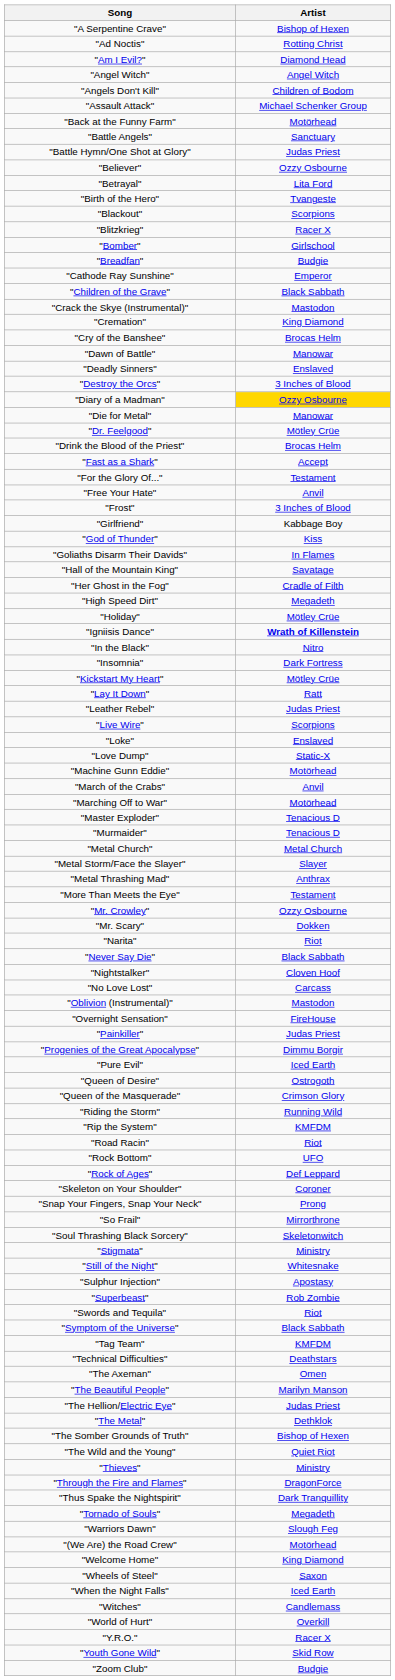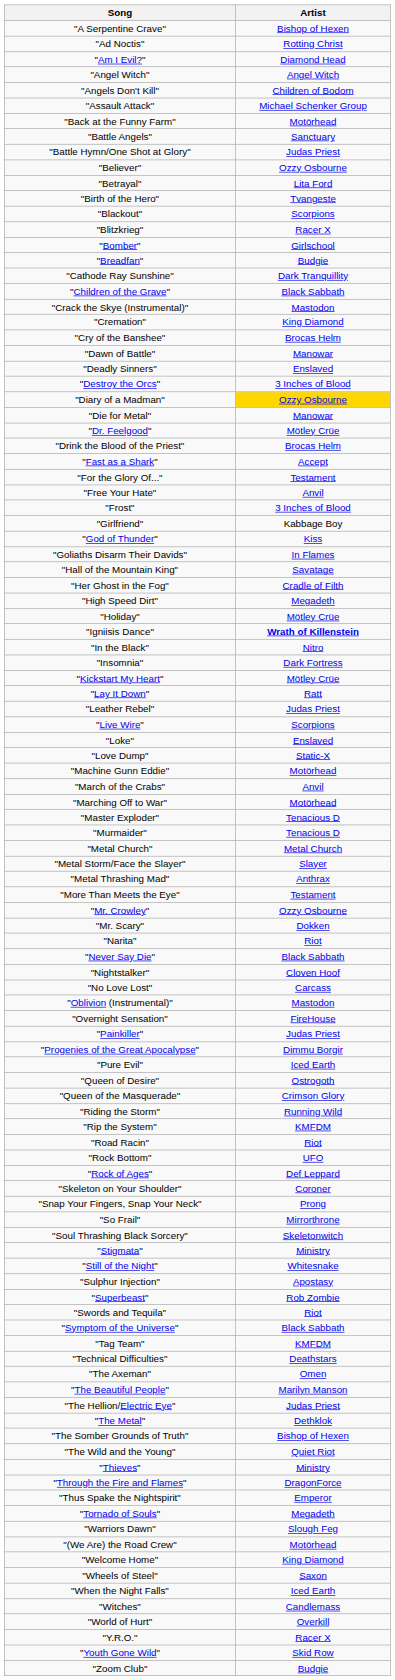"Cathode Ray Sunshine" | Artist: Emperor -> Dark Tranquillity
"Thus Spake the Nightspirit" | Artist: Dark Tranquillity -> Emperor
